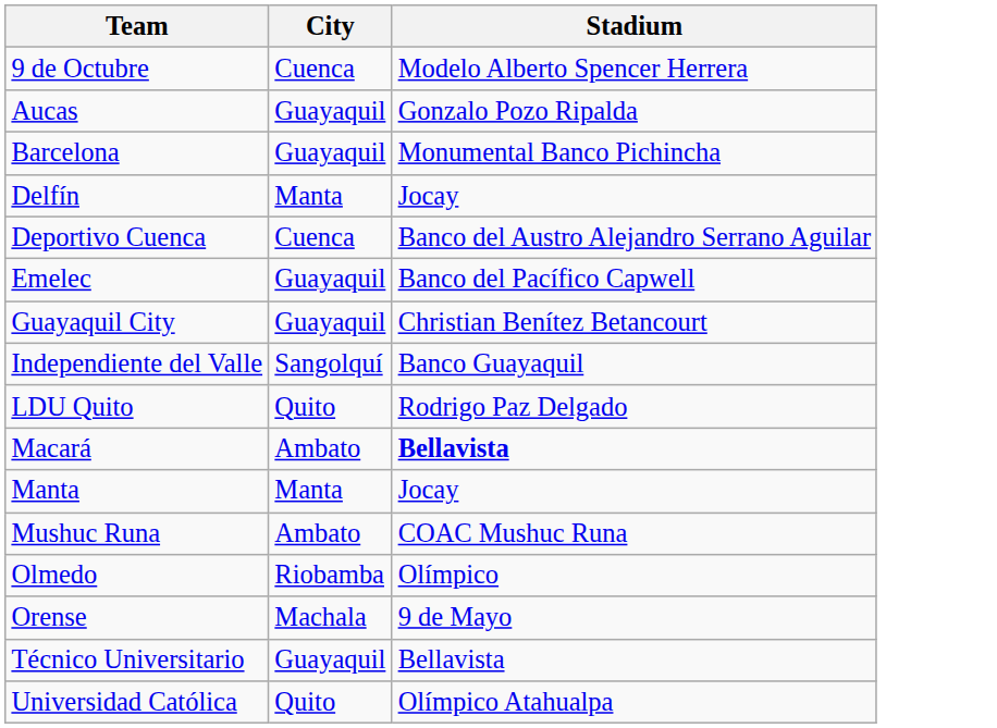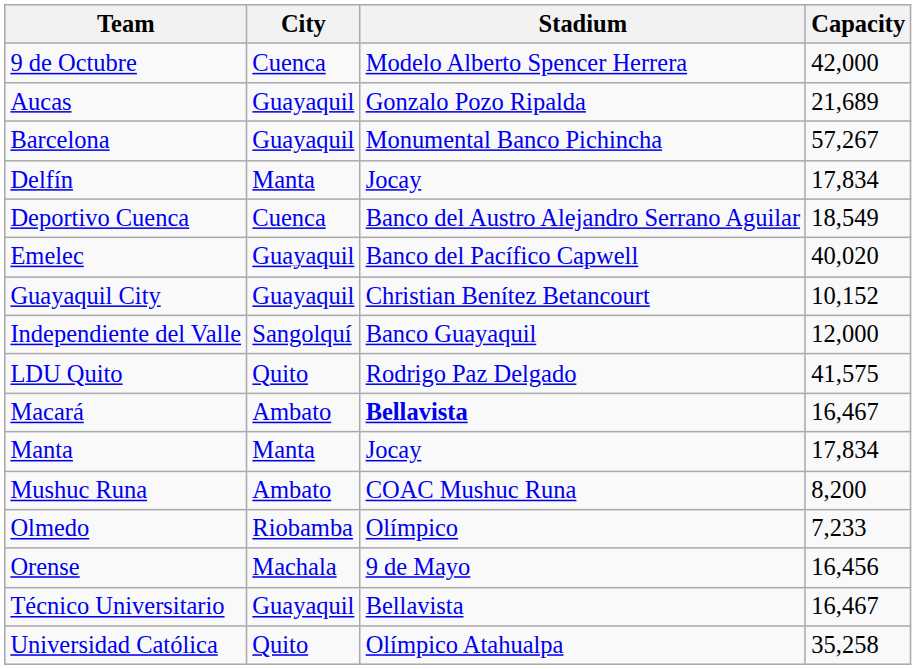+ column: Capacity | 42,000 | 21,689 | 57,267 | 17,834 | 18,549 | 40,020 | 10,152 | 12,000 | 41,575 | 16,467 | 17,834 | 8,200 | 7,233 | 16,456 | 16,467 | 35,258
